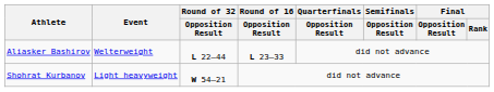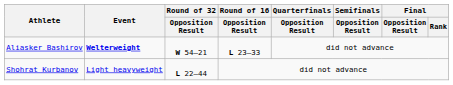Aliasker Bashirov | Event: normal -> bold
Aliasker Bashirov | Round of 32 / Opposition Result: L 22–44 -> W 54–21
Shohrat Kurbanov | Round of 32 / Opposition Result: W 54–21 -> L 22–44
